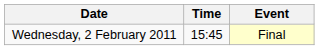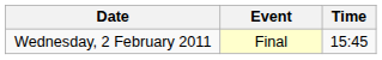columns swapped: Time <-> Event
